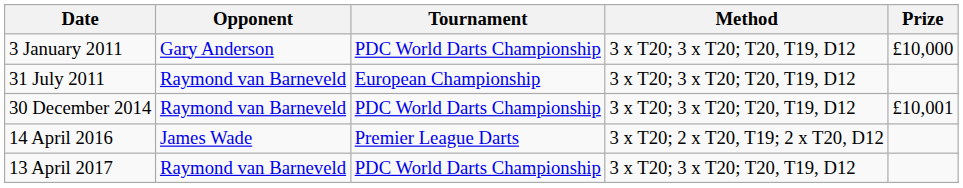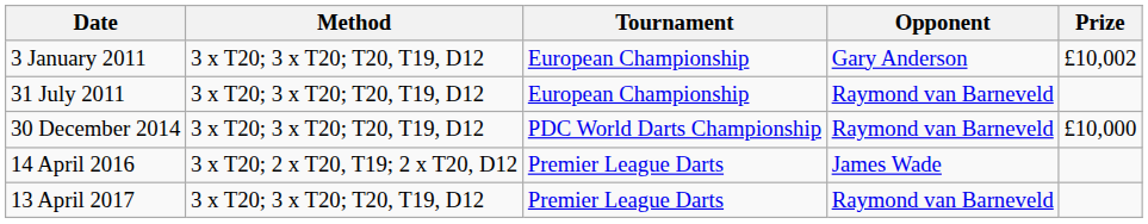columns swapped: Opponent <-> Method
3 January 2011 | Tournament: PDC World Darts Championship -> European Championship
3 January 2011 | Prize: £10,000 -> £10,002
30 December 2014 | Prize: £10,001 -> £10,000
13 April 2017 | Tournament: PDC World Darts Championship -> Premier League Darts
